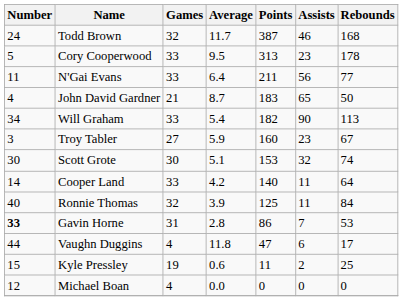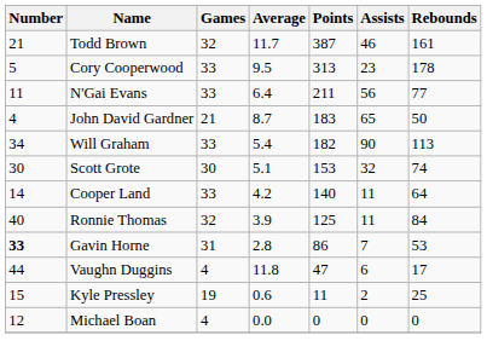Todd Brown | Number: 24 -> 21
Todd Brown | Rebounds: 168 -> 161
- row: 3 | Troy Tabler | 27 | 5.9 | 160 | 23 | 67
